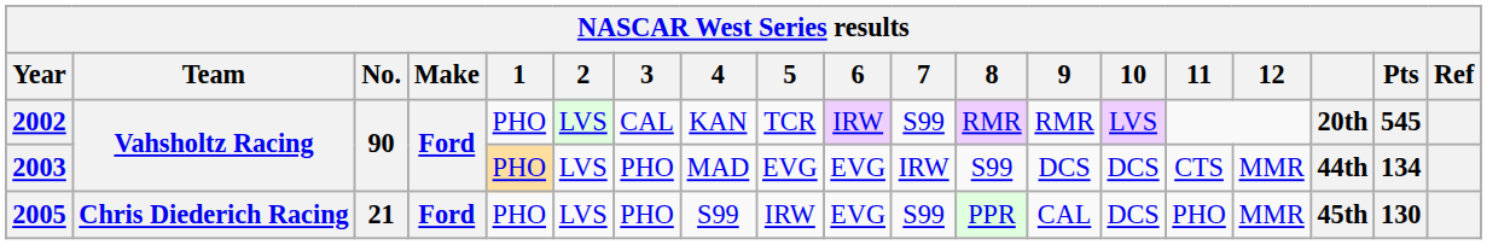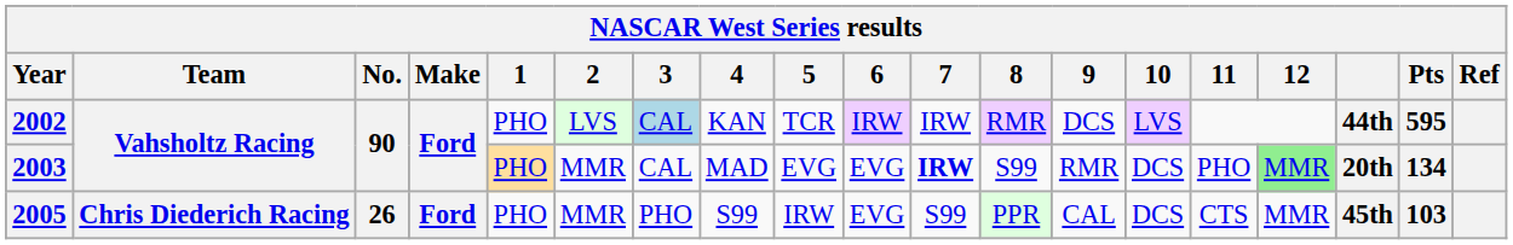2002 | 3: no background -> lightblue background
2002 | 7: S99 -> IRW
2002 | 9: RMR -> DCS
2002 | column 17: 20th -> 44th
2002 | Pts: 545 -> 595
2003 | 2: LVS -> MMR
2003 | 3: PHO -> CAL
2003 | 7: normal -> bold
2003 | 9: DCS -> RMR
2003 | 11: CTS -> PHO
2003 | 12: no background -> lightgreen background
2003 | column 17: 44th -> 20th
2005 | No.: 21 -> 26
2005 | 2: LVS -> MMR
2005 | 11: PHO -> CTS
2005 | Pts: 130 -> 103
